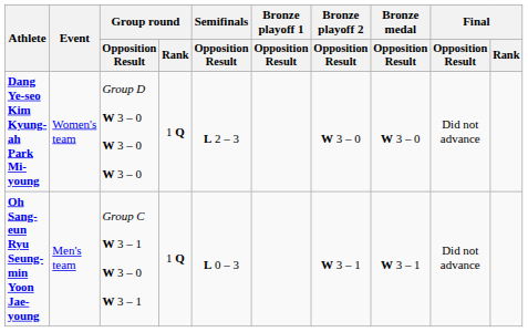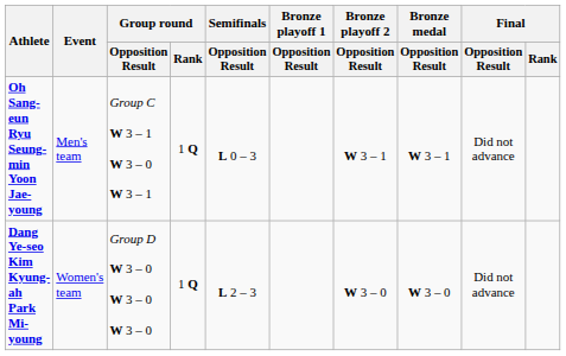rows swapped: Oh Sang-eun Ryu Seung-min Yoon Jae-young <-> Dang Ye-seo Kim Kyung-ah Park Mi-young
